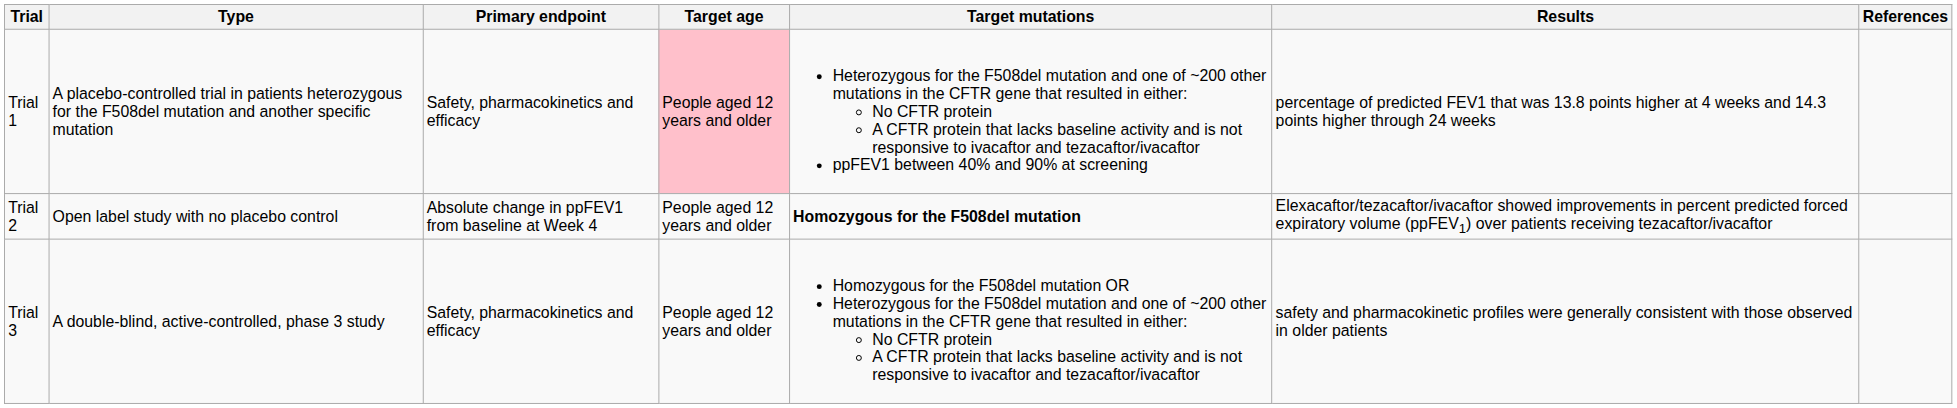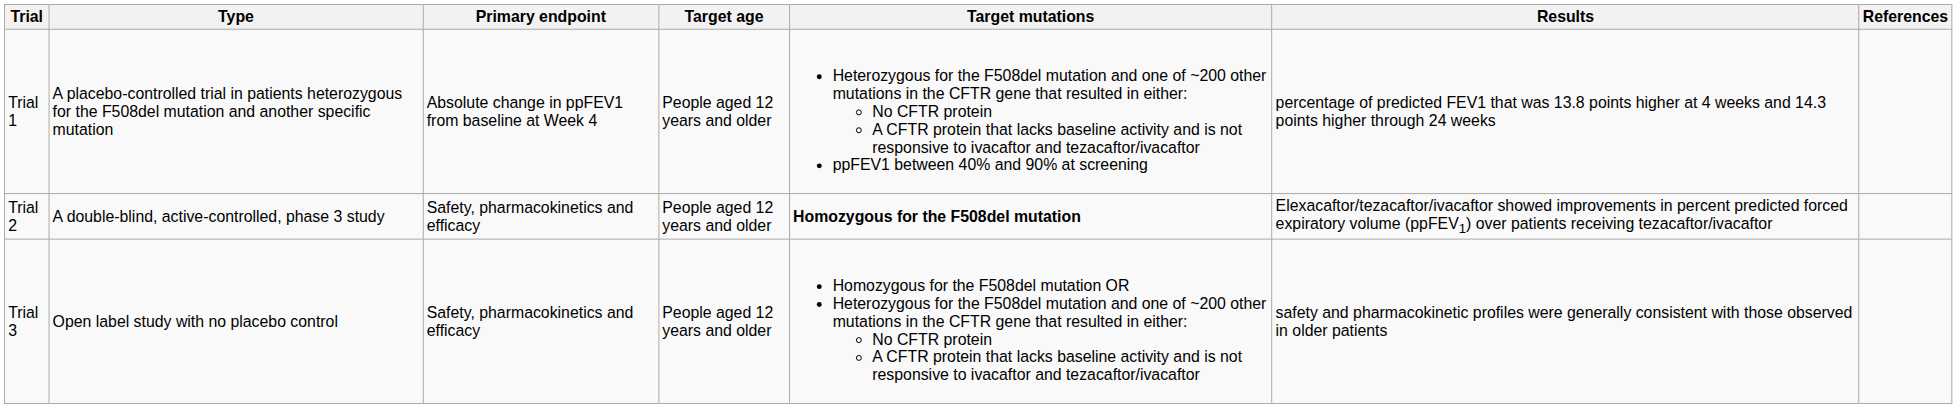Trial 1 | Primary endpoint: Safety, pharmacokinetics and efficacy -> Absolute change in ppFEV1 from baseline at Week 4
Trial 1 | Target age: pink background -> no background
Trial 2 | Type: Open label study with no placebo control -> A double-blind, active-controlled, phase 3 study
Trial 2 | Primary endpoint: Absolute change in ppFEV1 from baseline at Week 4 -> Safety, pharmacokinetics and efficacy
Trial 3 | Type: A double-blind, active-controlled, phase 3 study -> Open label study with no placebo control
